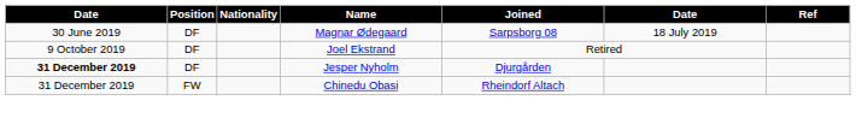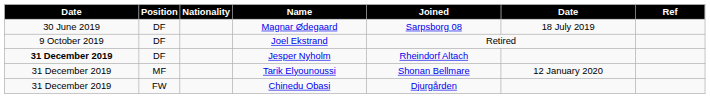Jesper Nyholm | Joined: Djurgården -> Rheindorf Altach
+ row: 31 December 2019 | MF | Tarik Elyounoussi | Shonan Bellmare | 12 January 2020
Chinedu Obasi | Joined: Rheindorf Altach -> Djurgården
